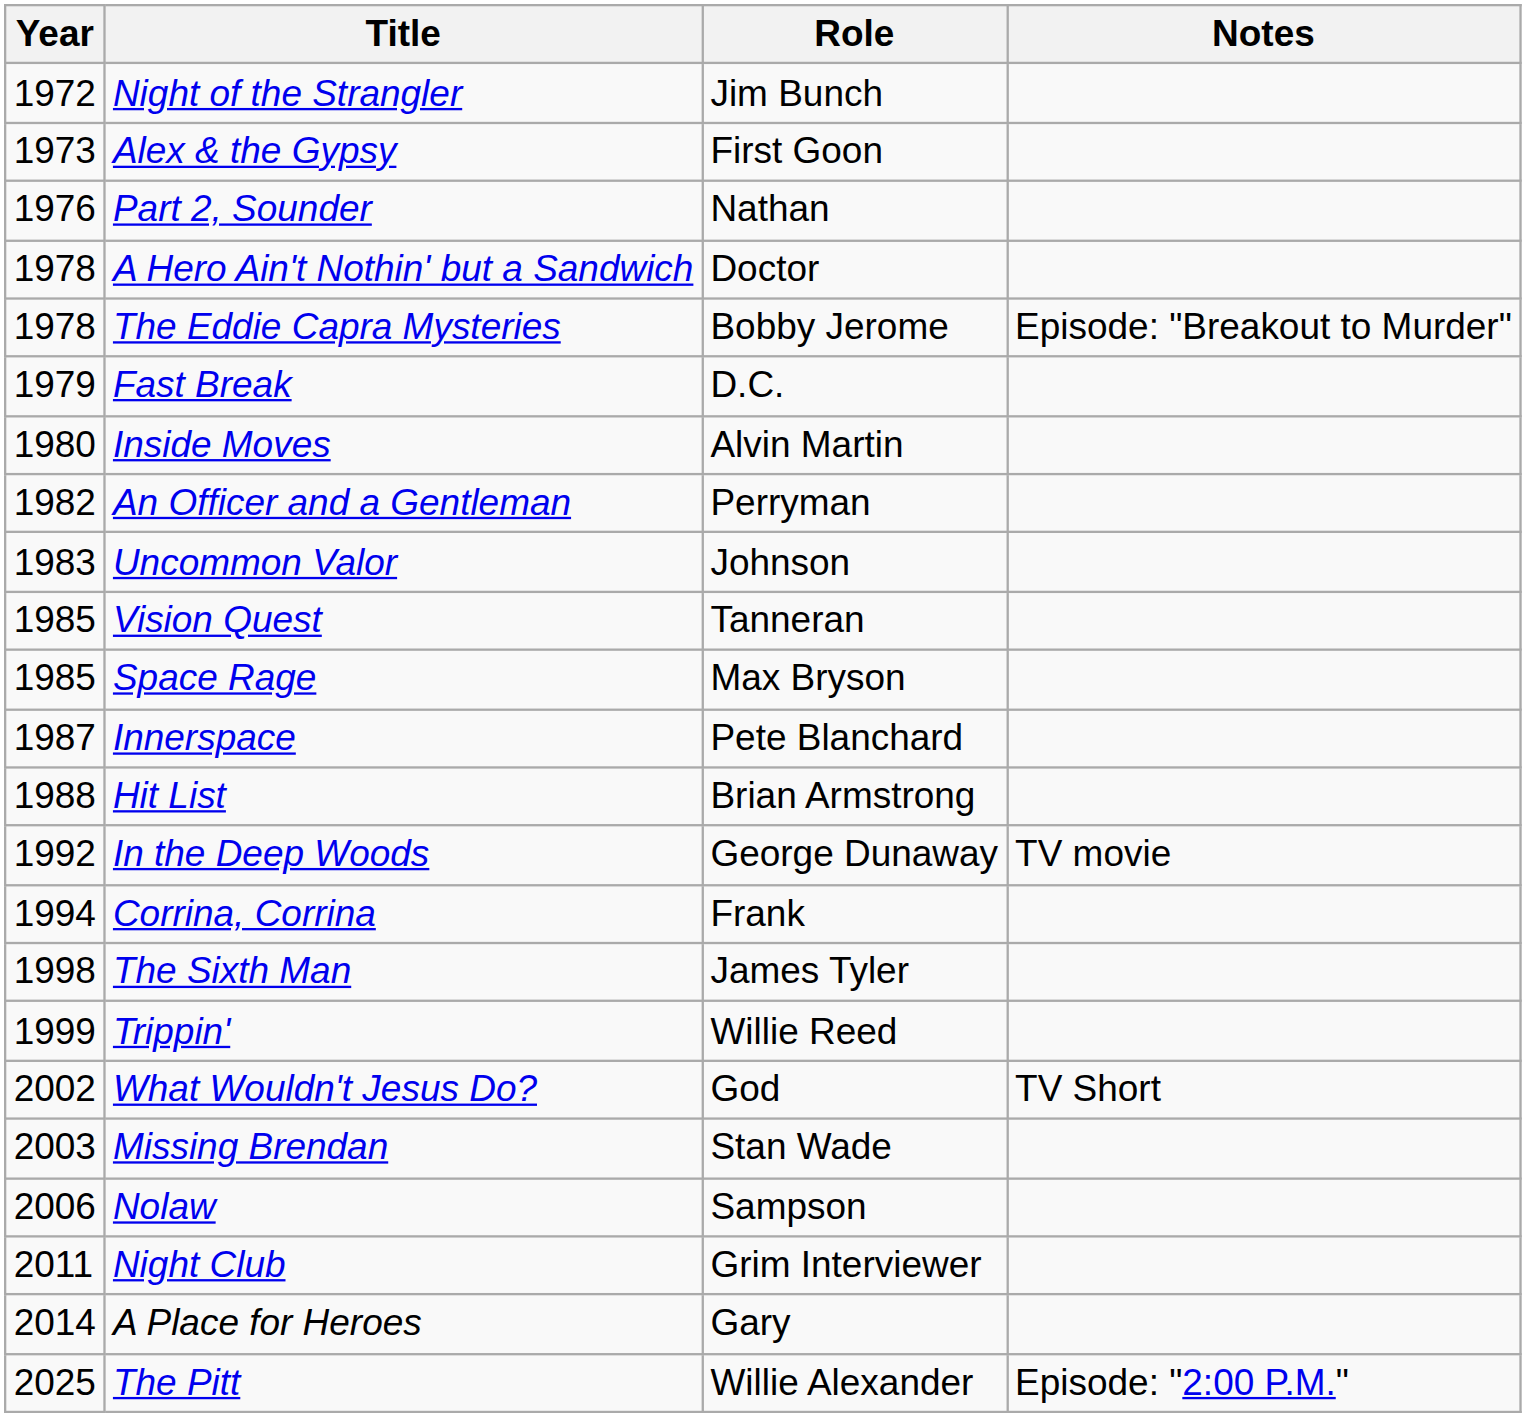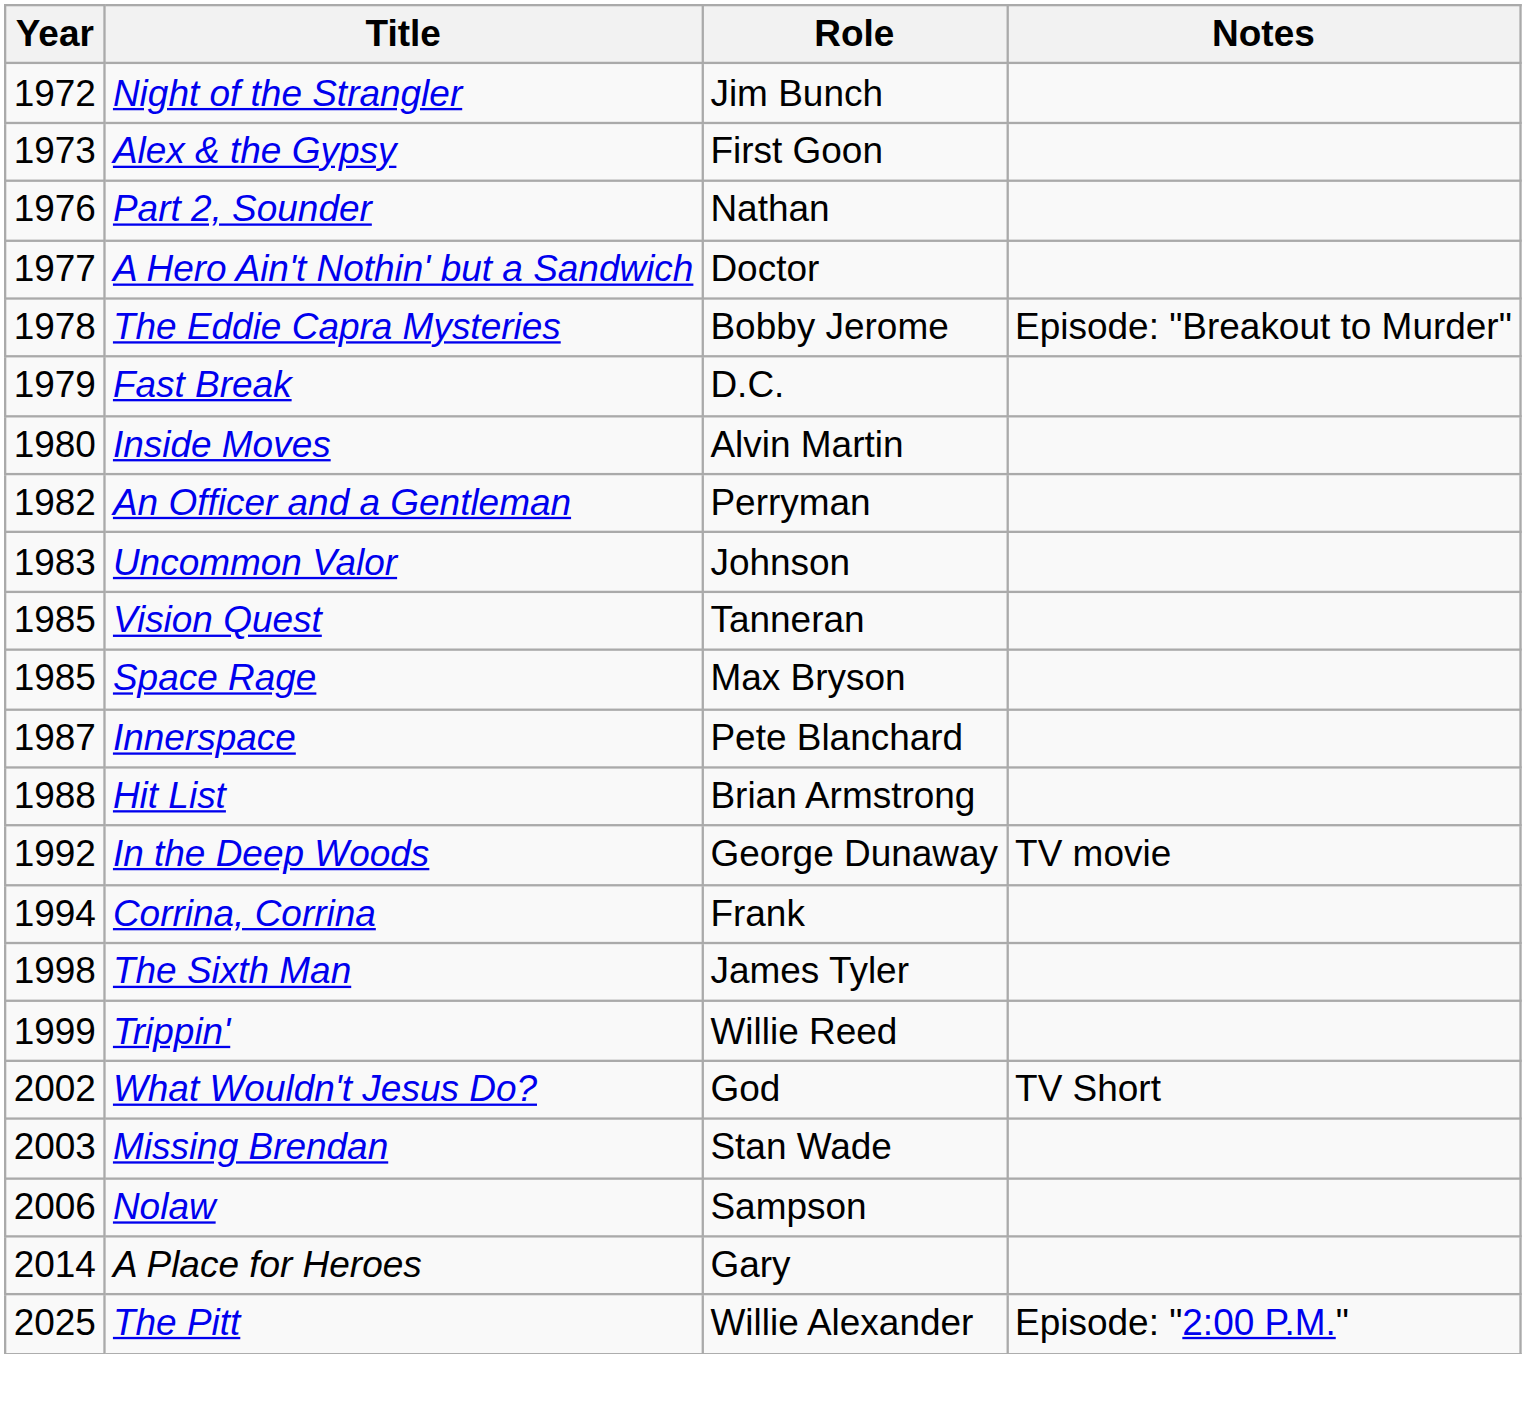A Hero Ain't Nothin' but a Sandwich | Year: 1978 -> 1977
- row: 2011 | Night Club | Grim Interviewer
